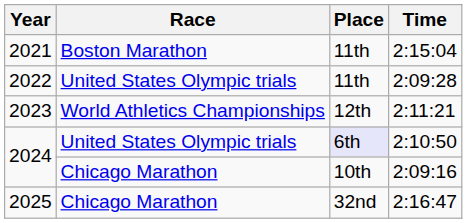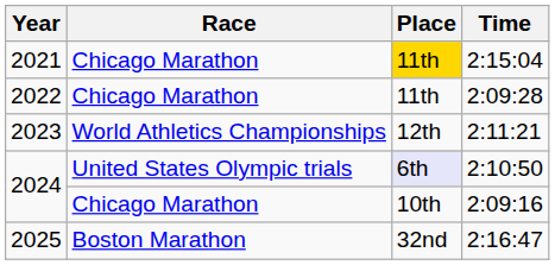2:15:04 | Race: Boston Marathon -> Chicago Marathon
2:15:04 | Place: no background -> gold background
2:09:28 | Race: United States Olympic trials -> Chicago Marathon
2:16:47 | Race: Chicago Marathon -> Boston Marathon
